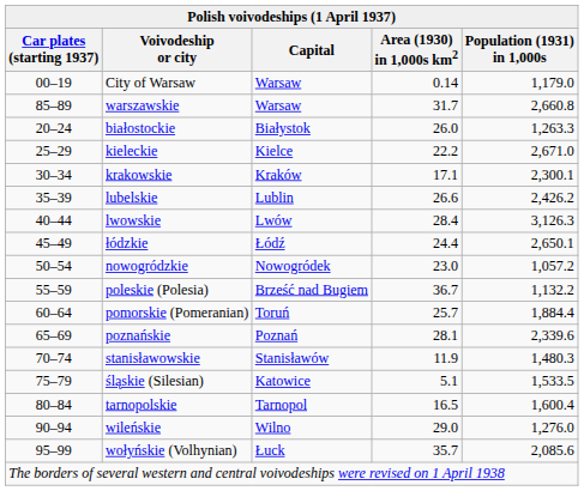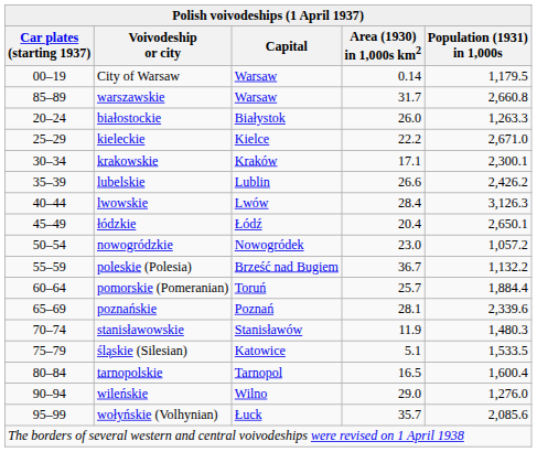City of Warsaw | Population (1931) in 1,000s: 1,179.0 -> 1,179.5
łódzkie | Area (1930) in 1,000s km2: 24.4 -> 20.4
